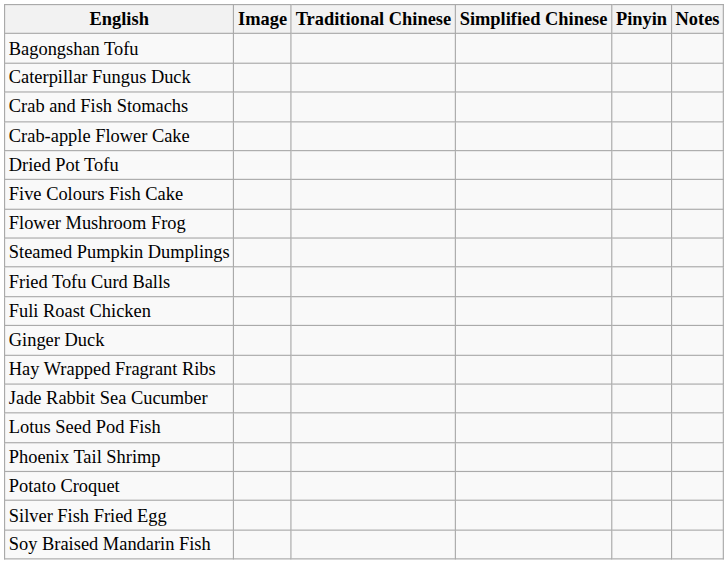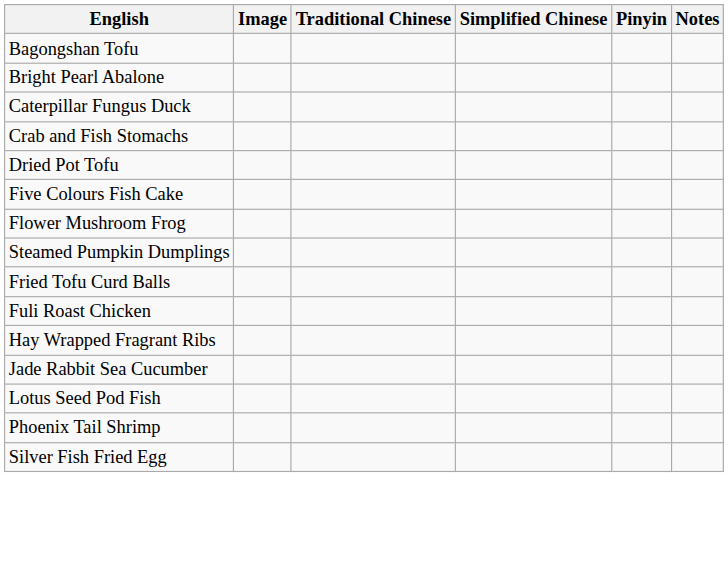+ row: Bright Pearl Abalone
- row: Crab-apple Flower Cake
- row: Ginger Duck
- row: Potato Croquet
- row: Soy Braised Mandarin Fish
